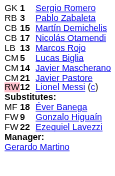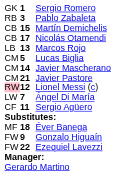+ row: LW | 7 | Ángel Di María
+ row: CF | 11 | Sergio Agüero
